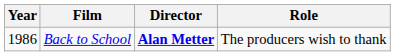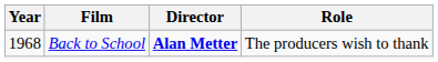Back to School | Year: 1986 -> 1968
